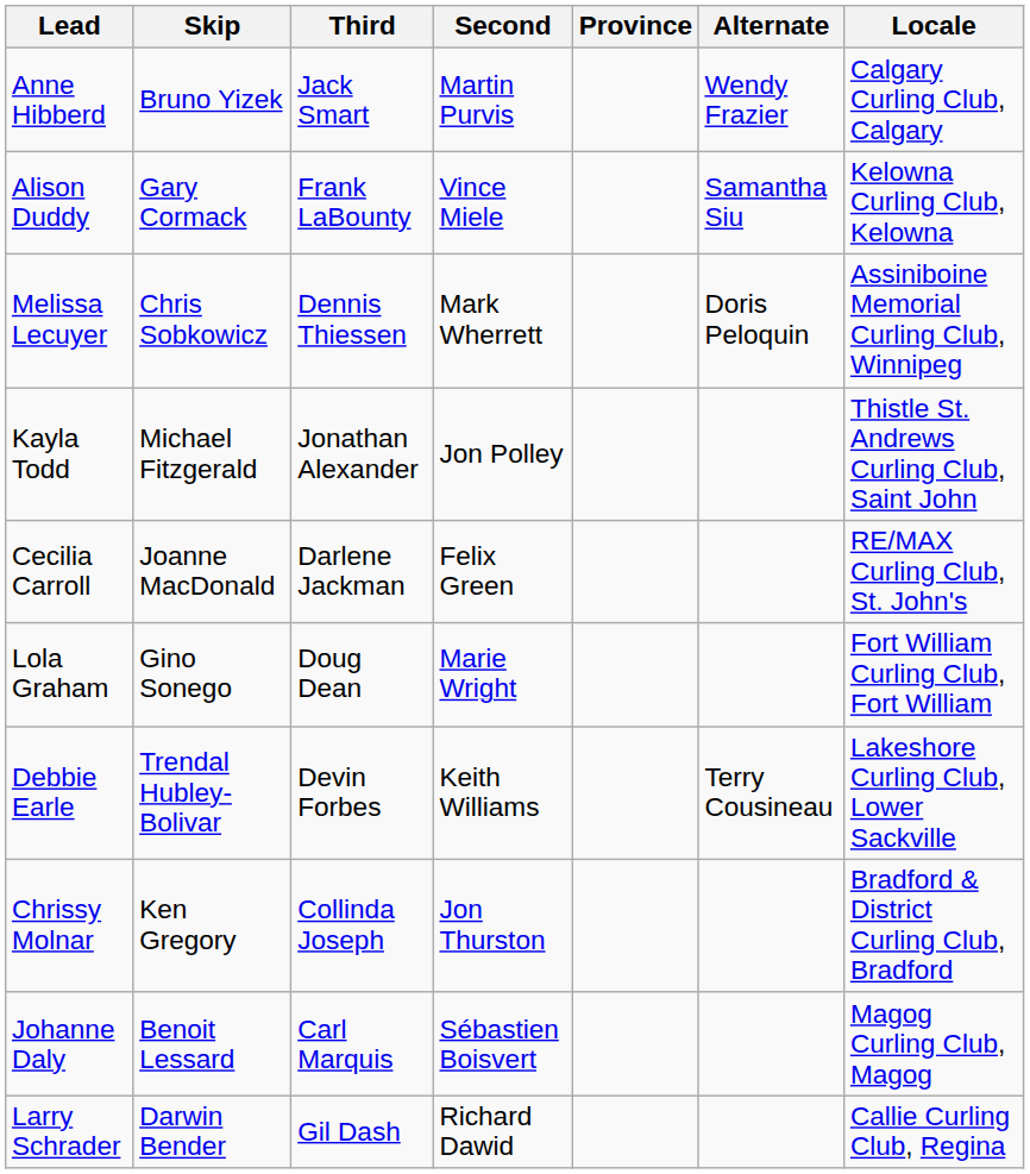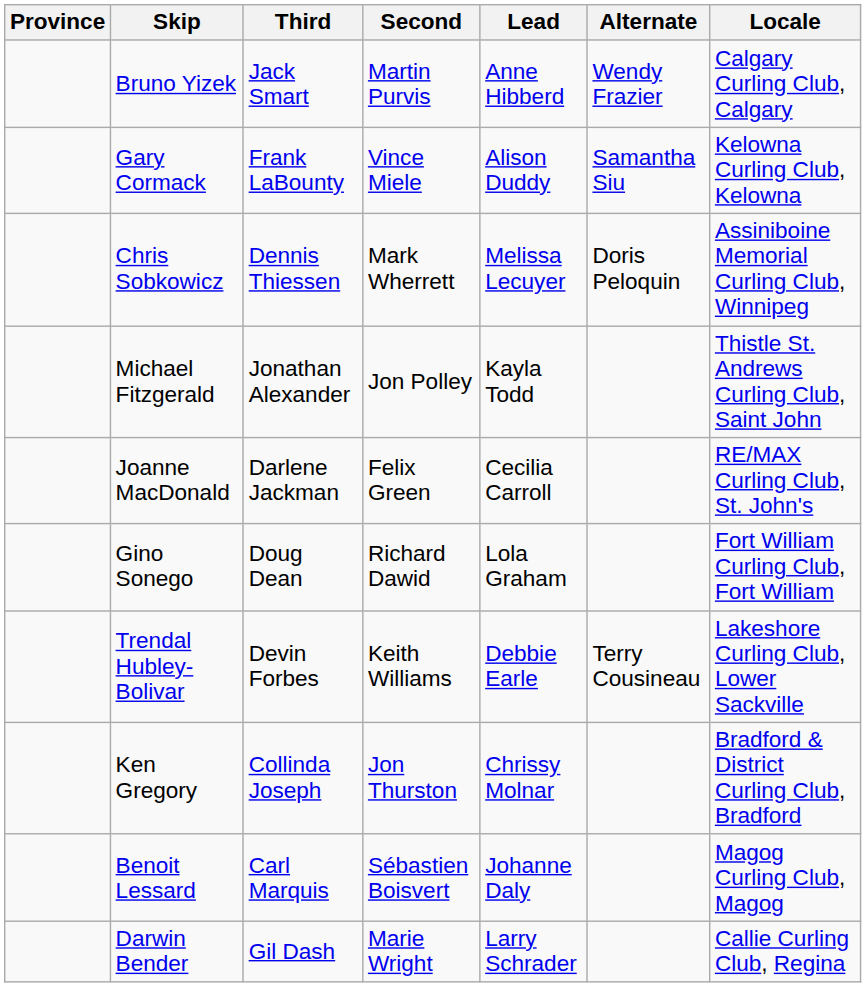columns swapped: Province <-> Lead
Gino Sonego | Second: Marie Wright -> Richard Dawid
Darwin Bender | Second: Richard Dawid -> Marie Wright
